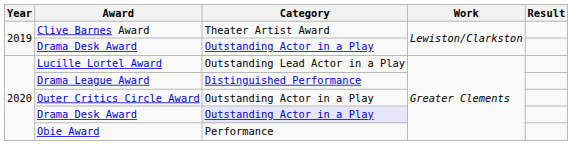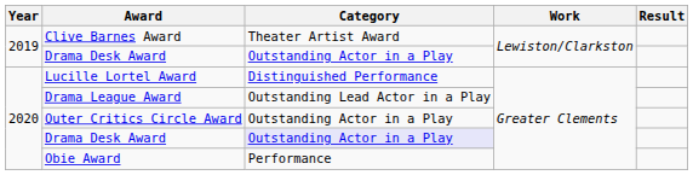Lucille Lortel Award | Category: Outstanding Lead Actor in a Play -> Distinguished Performance
Drama League Award | Category: Distinguished Performance -> Outstanding Lead Actor in a Play
